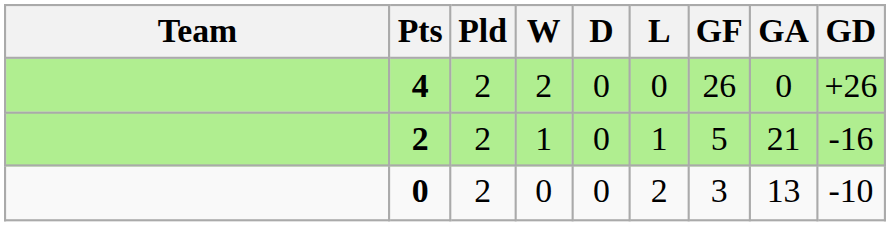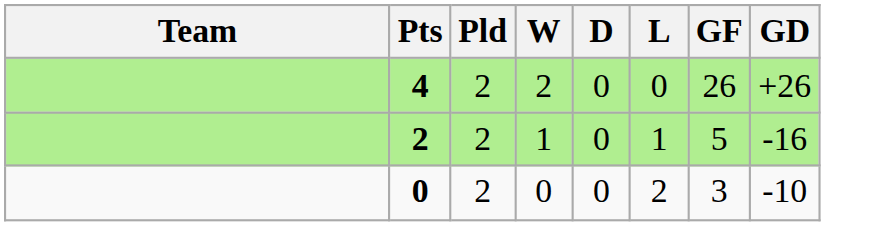- column: GA | 0 | 21 | 13
